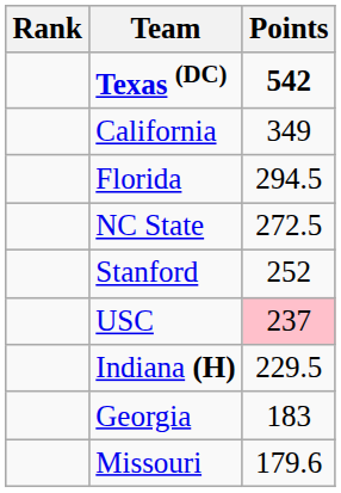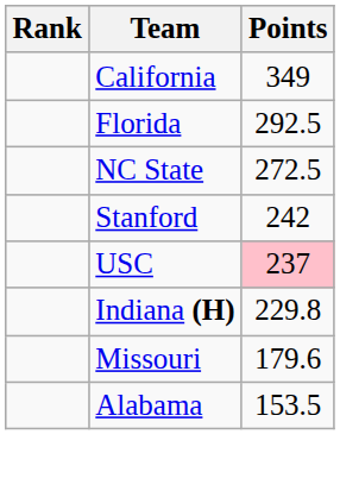- row: Texas (DC) | 542
Florida | Points: 294.5 -> 292.5
Stanford | Points: 252 -> 242
Indiana (H) | Points: 229.5 -> 229.8
- row: Georgia | 183
+ row: Alabama | 153.5
